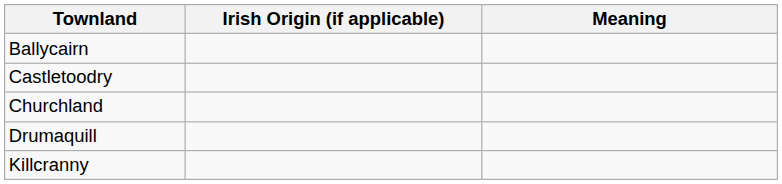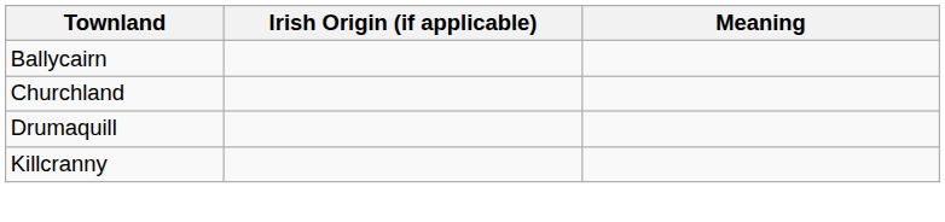- row: Castletoodry
